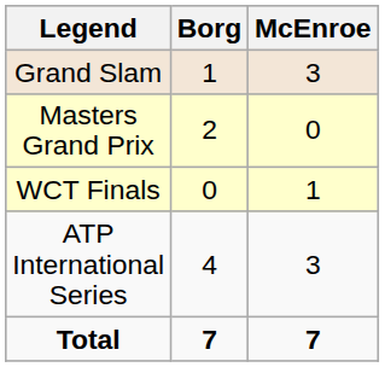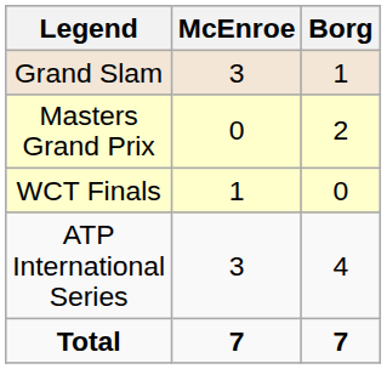columns swapped: Borg <-> McEnroe
